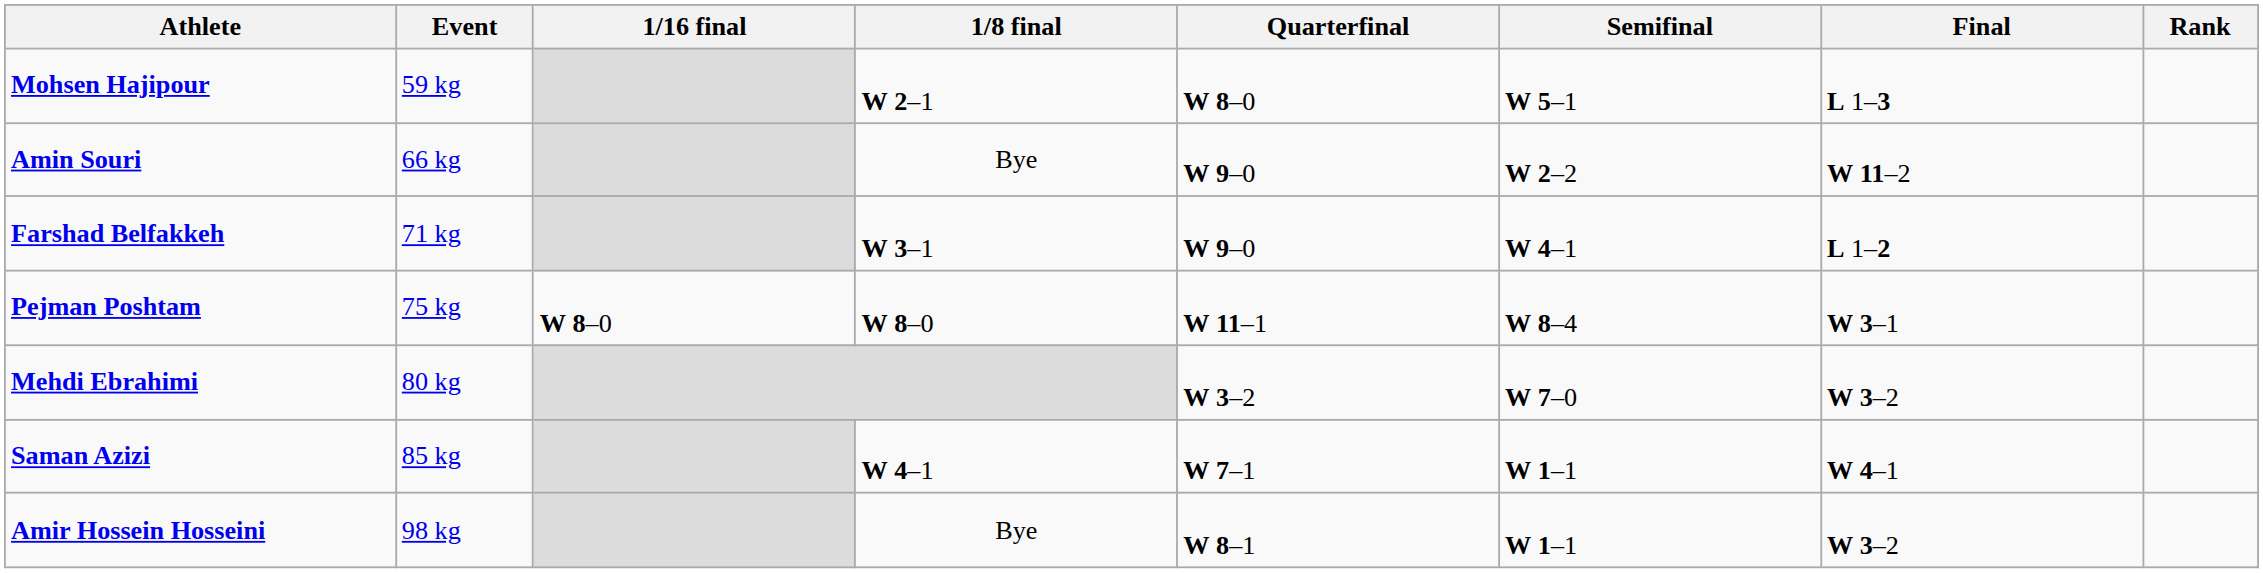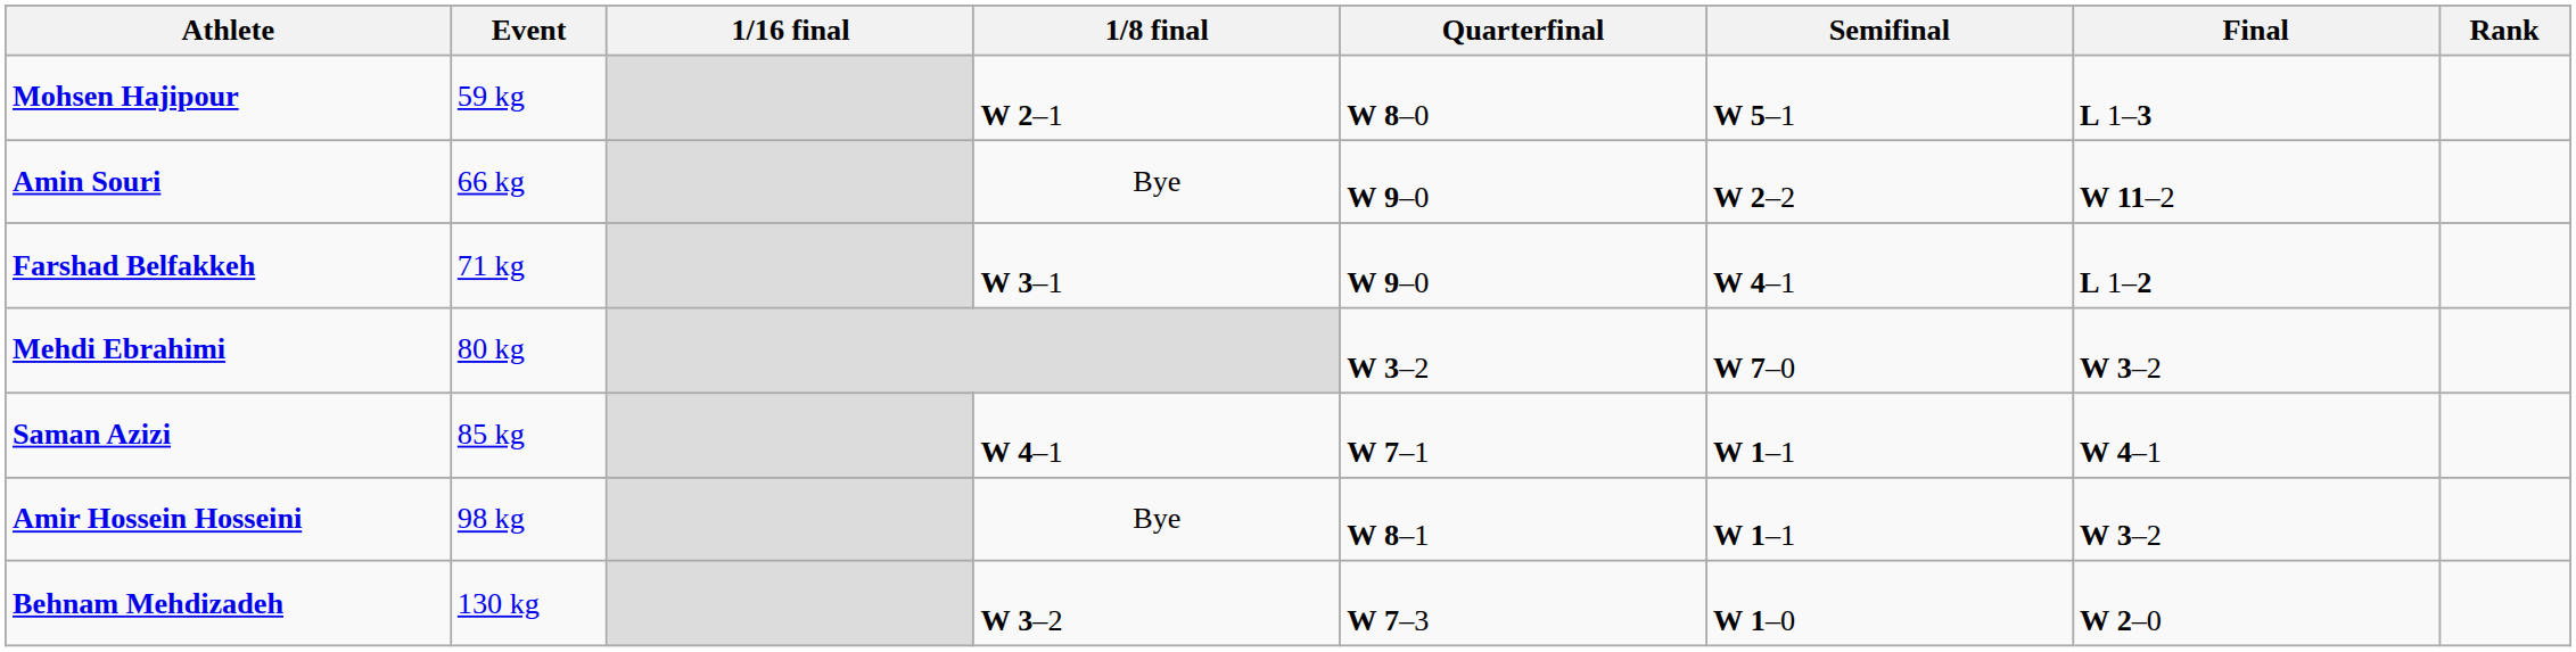- row: Pejman Poshtam | 75 kg | W 8–0 | W 8–0 | W 11–1 | W 8–4 | W 3–1
+ row: Behnam Mehdizadeh | 130 kg | W 3–2 | W 7–3 | W 1–0 | W 2–0
